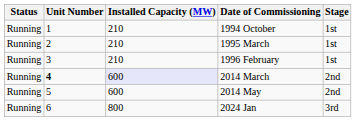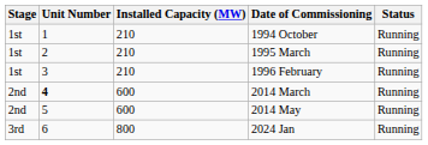columns swapped: Stage <-> Status
2014 March | Installed Capacity (MW): lavender background -> no background
